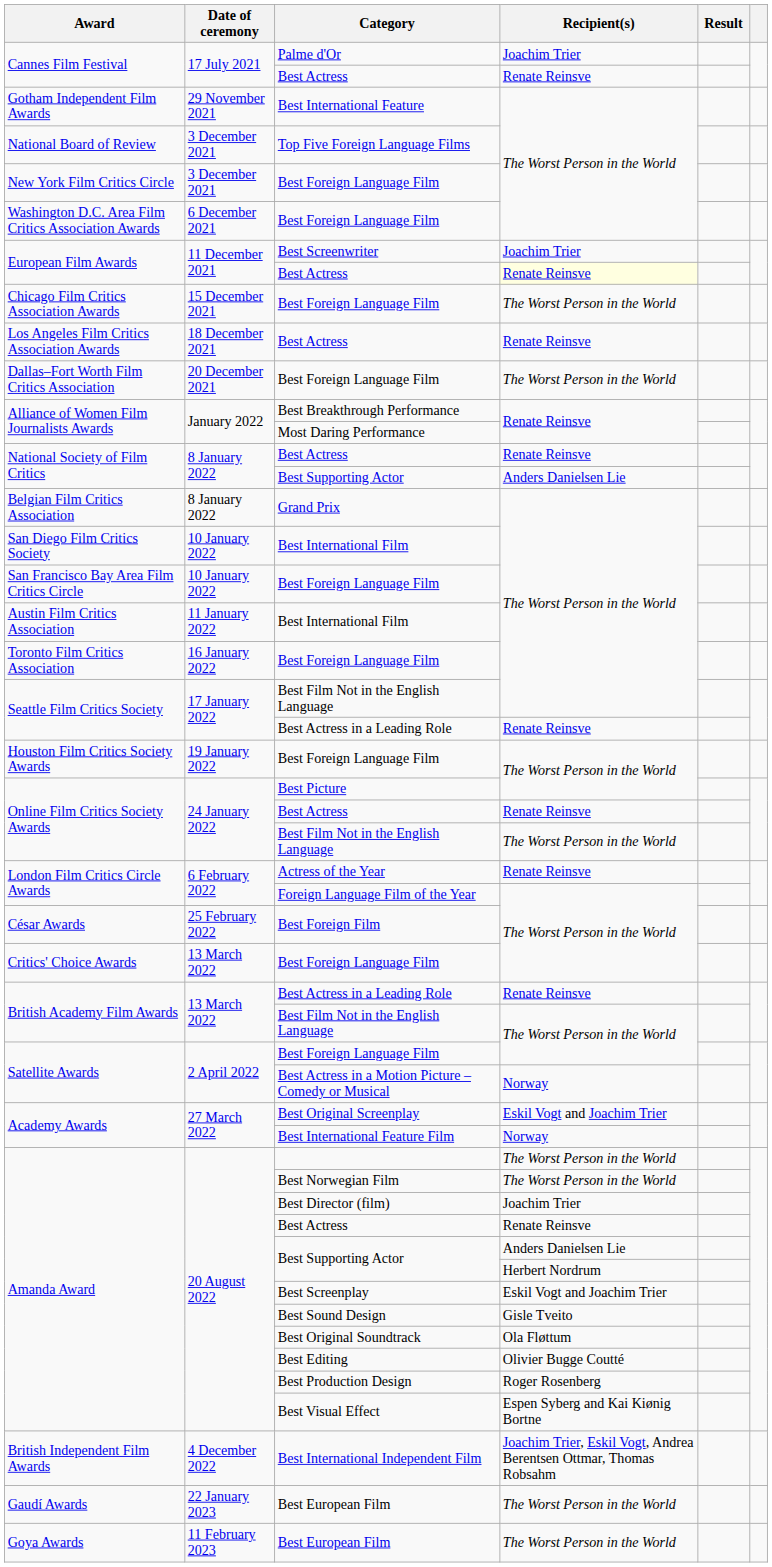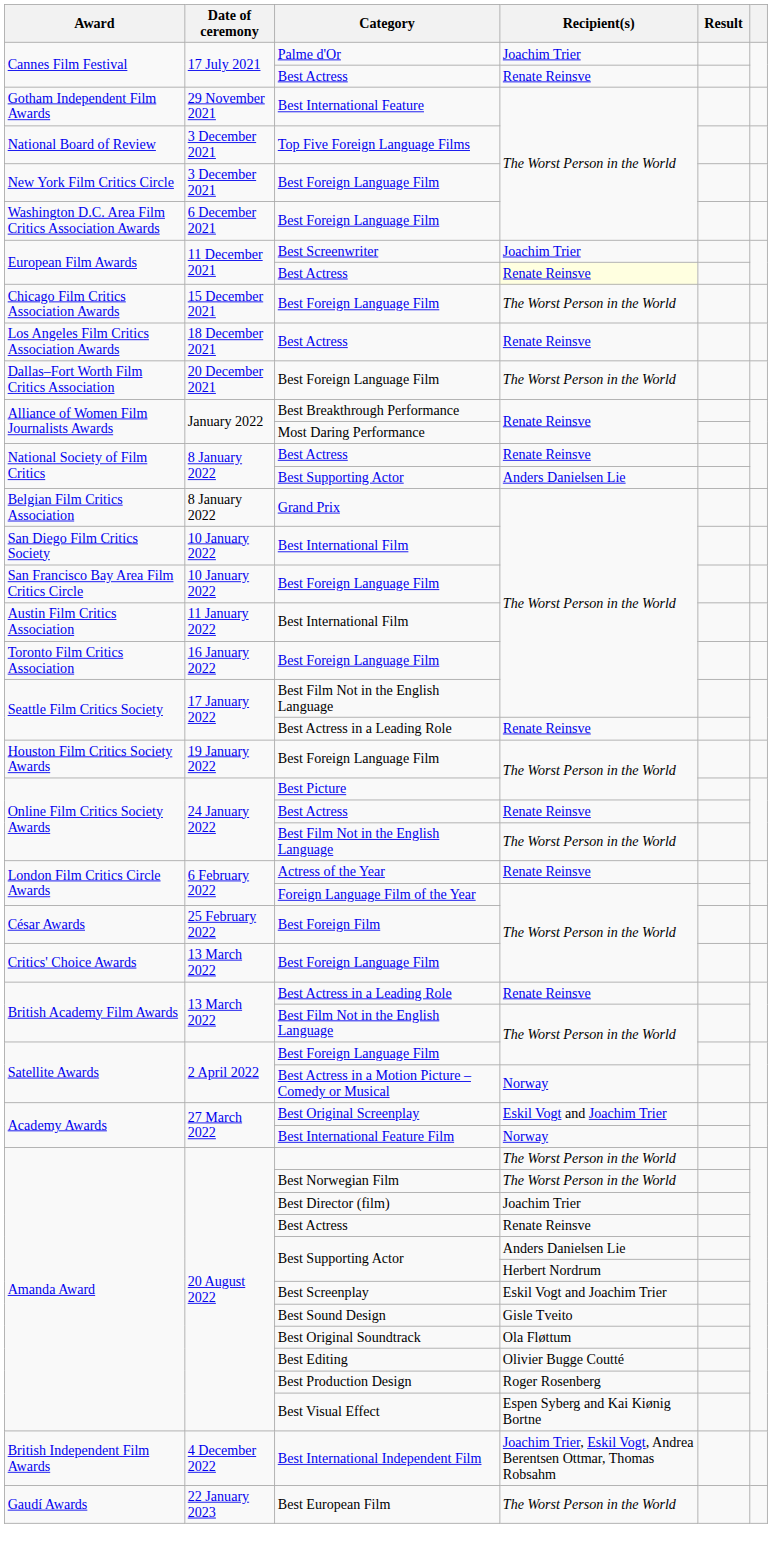- row: Goya Awards | 11 February 2023 | Best European Film | The Worst Person in the World
